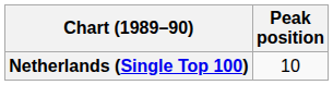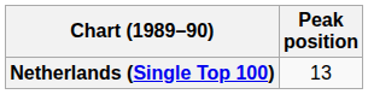Netherlands (Single Top 100) | Peak position: 10 -> 13
